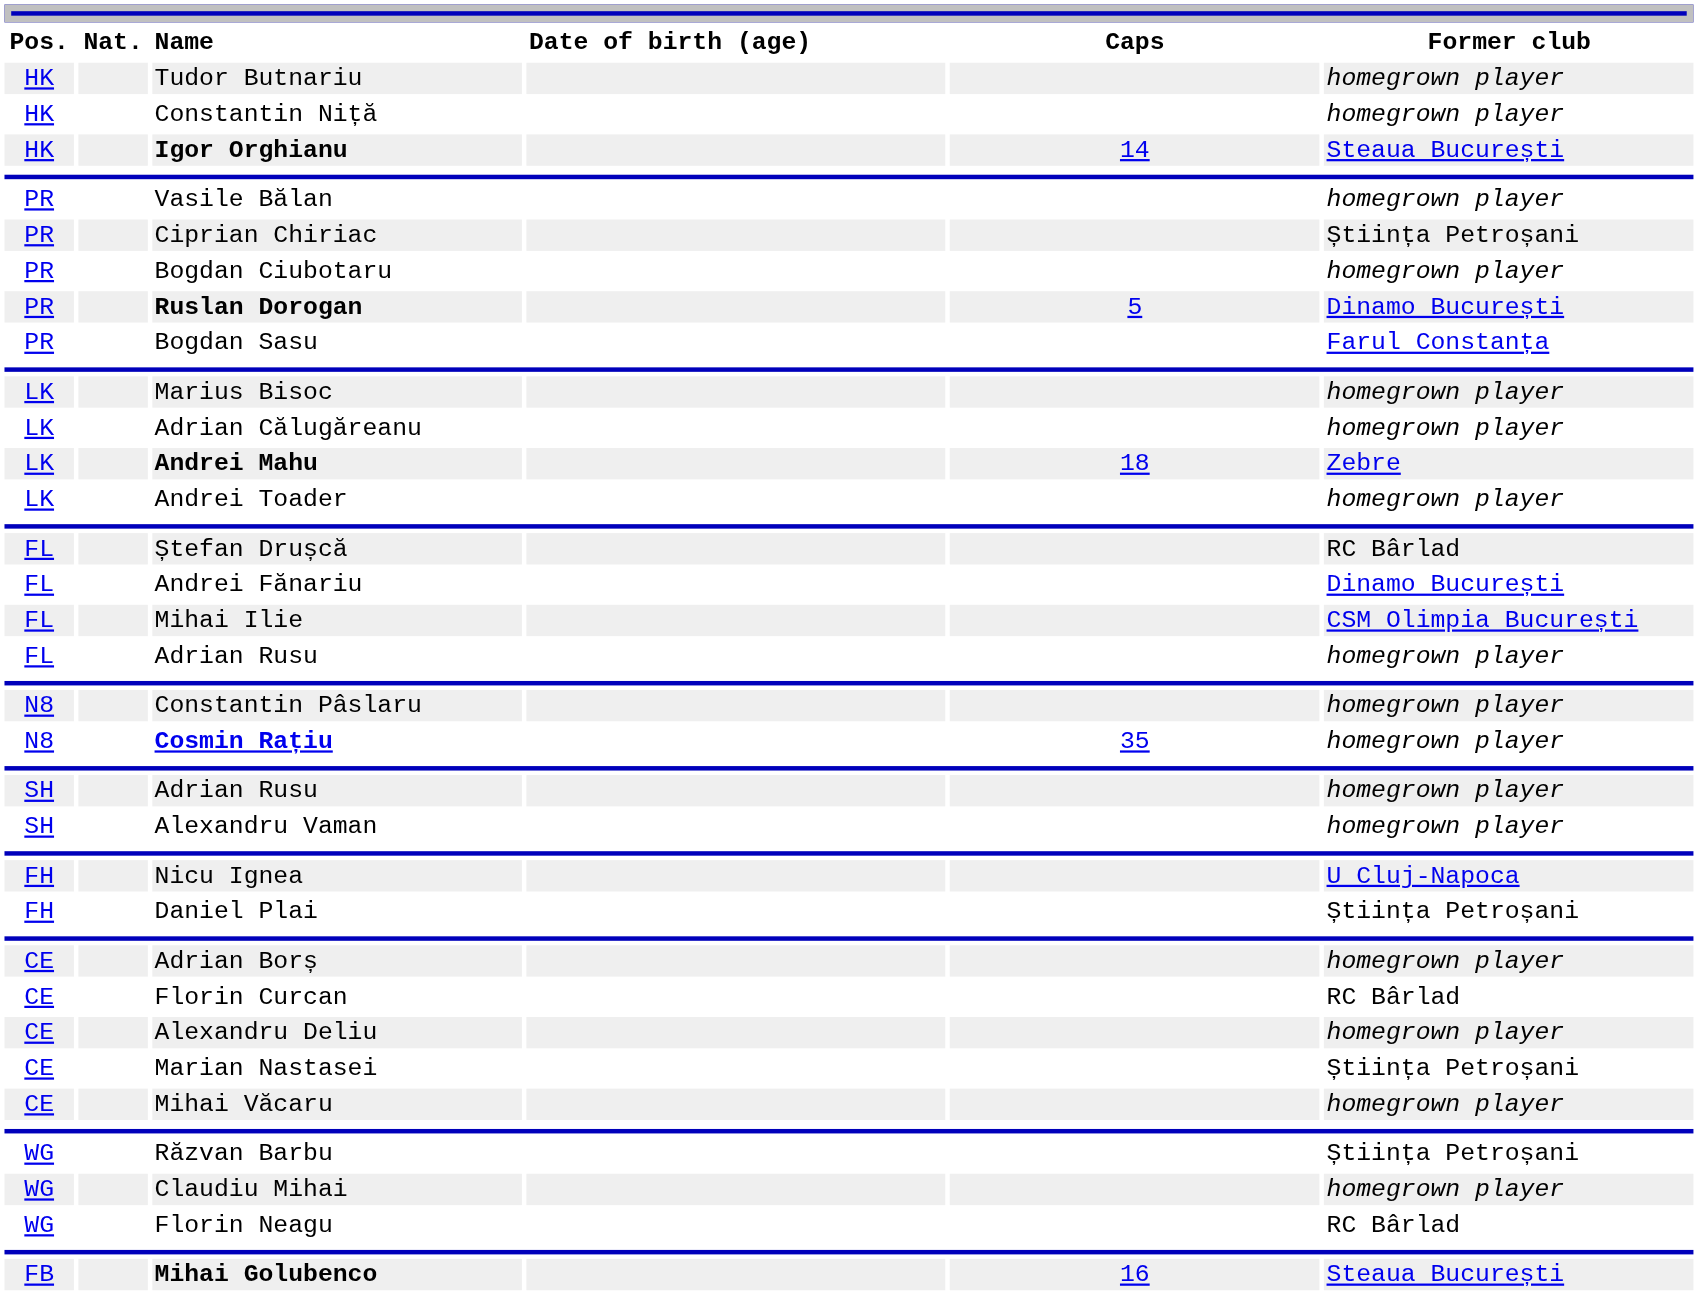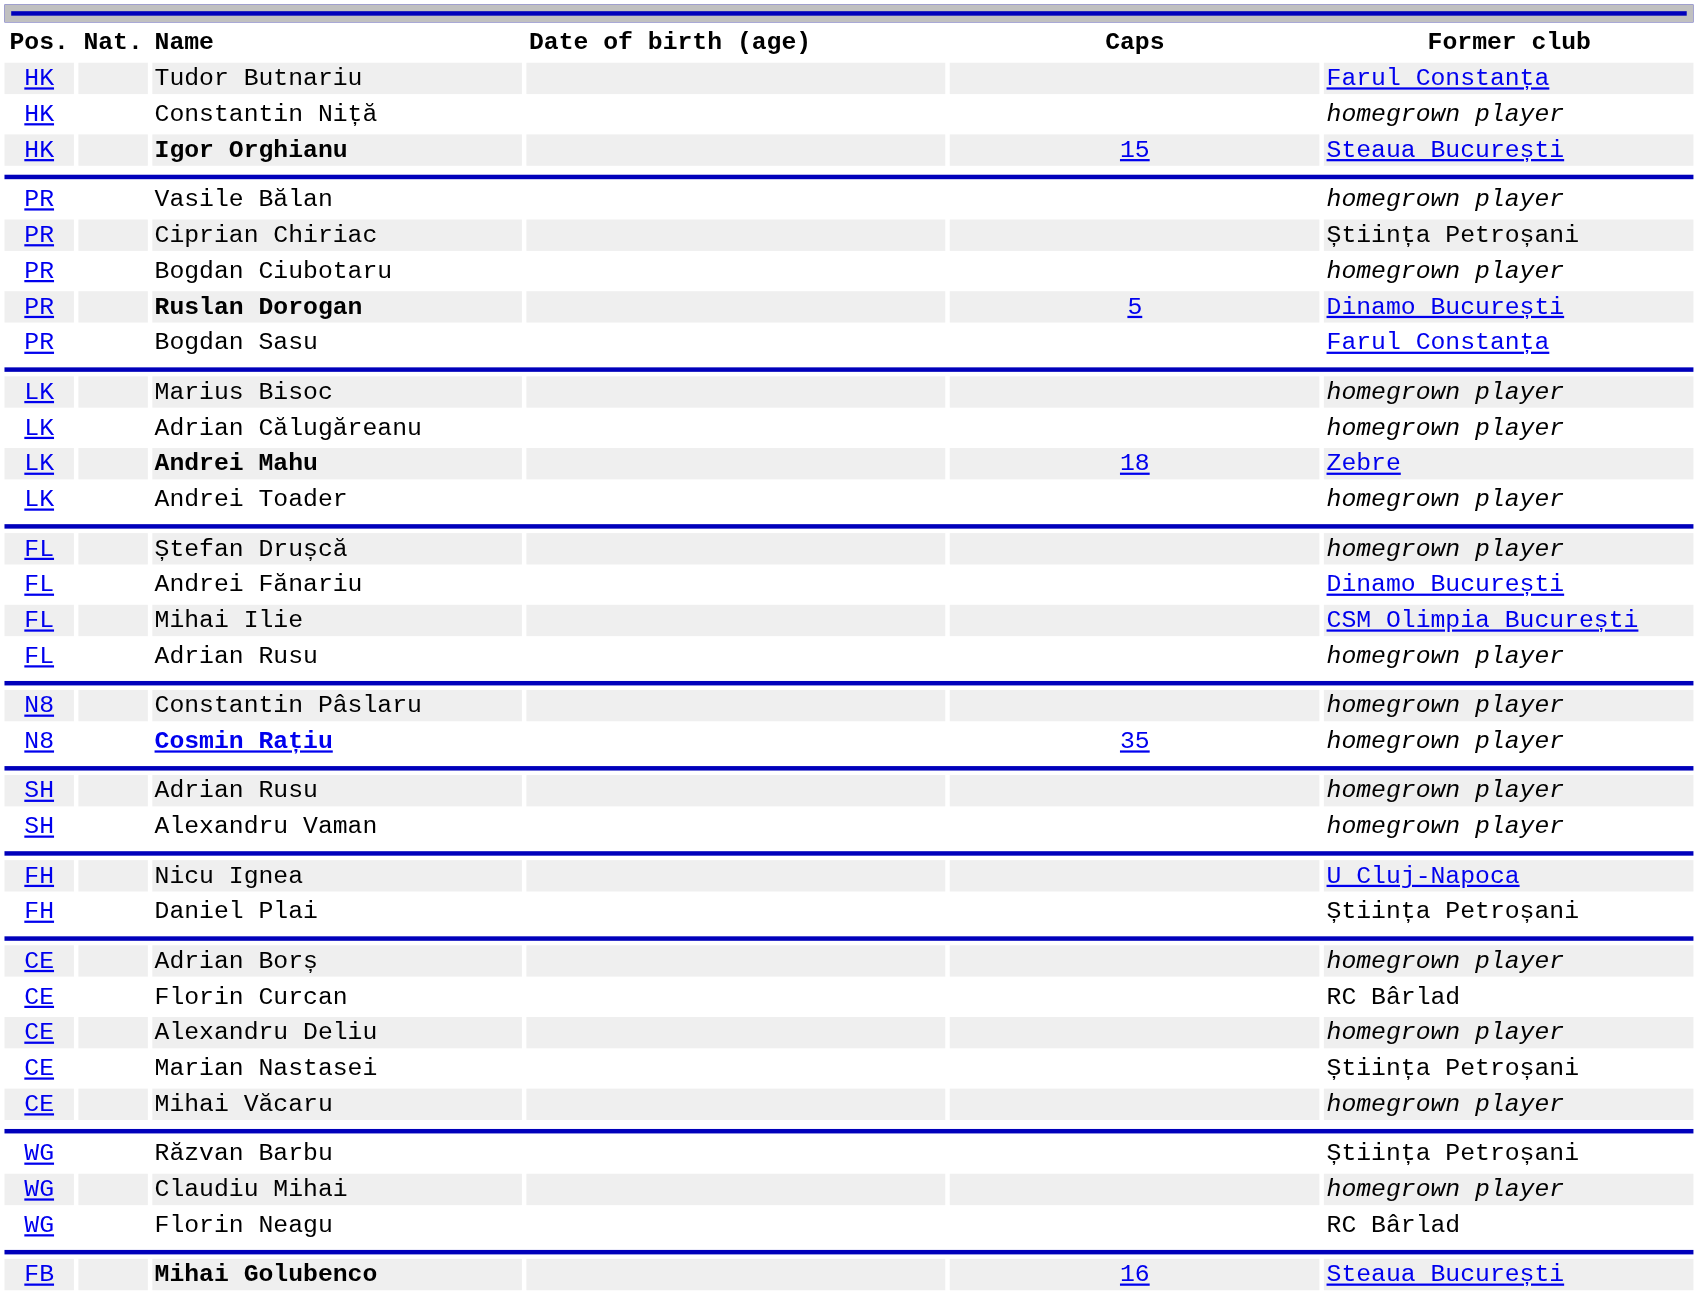Tudor Butnariu | Former club: homegrown player -> Farul Constanța
Igor Orghianu | Caps: 14 -> 15
Ștefan Drușcă | Former club: RC Bârlad -> homegrown player
